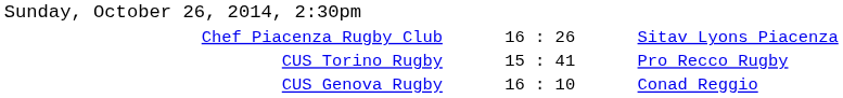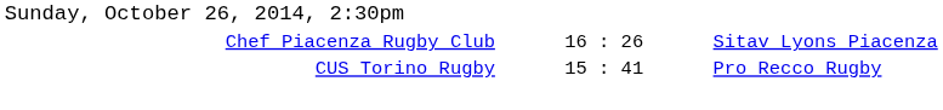- row: CUS Genova Rugby | 16 : 10 | Conad Reggio
